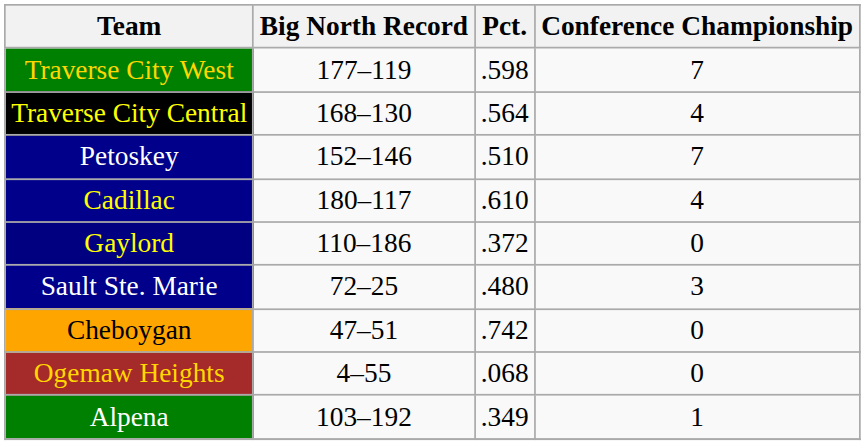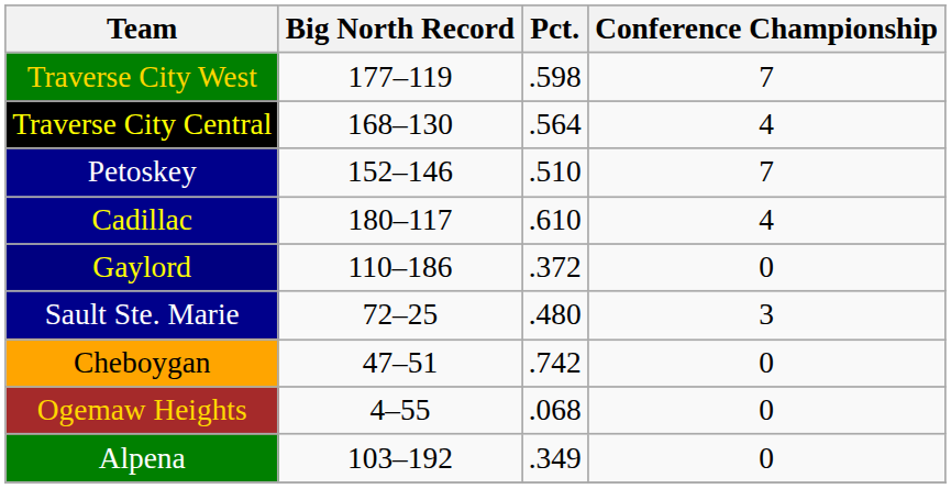Alpena | Conference Championship: 1 -> 0
